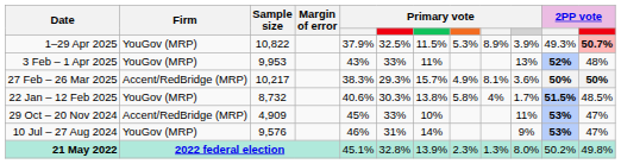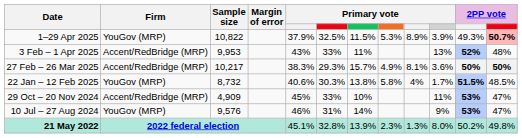3 Feb – 1 Apr 2025 | Firm: YouGov (MRP) -> Accent/RedBridge (MRP)
